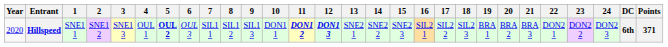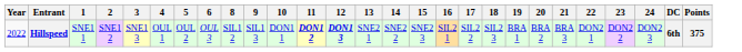- column: 7 | SIL1 1
Hillspeed | Year: 2020 -> 2022
Hillspeed | 5: bold -> normal
Hillspeed | Points: 371 -> 375
